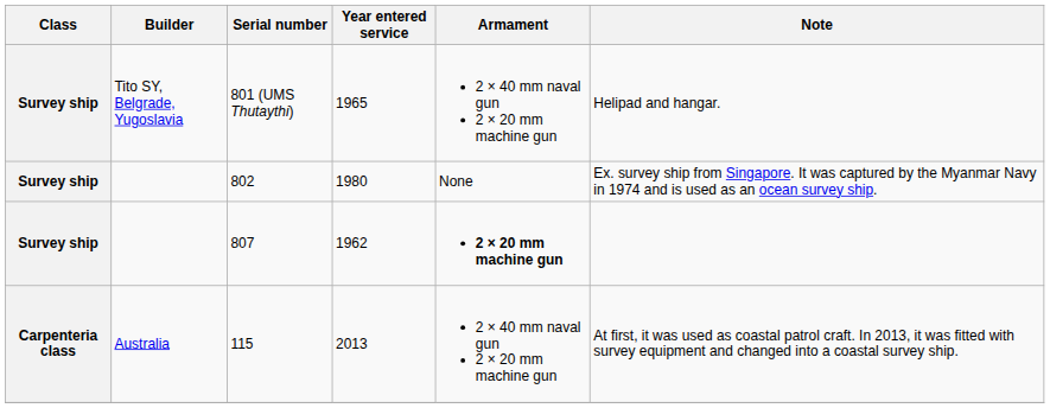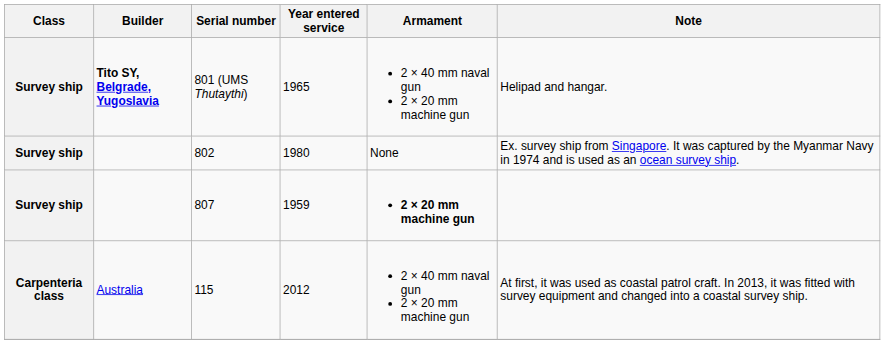801 (UMS Thutaythi) | Builder: normal -> bold
807 | Year entered service: 1962 -> 1959
115 | Year entered service: 2013 -> 2012
